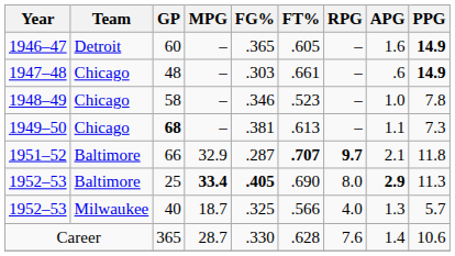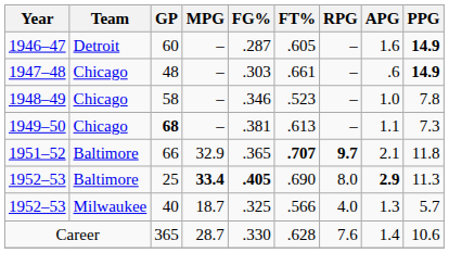60 | FG%: .365 -> .287
66 | FG%: .287 -> .365
